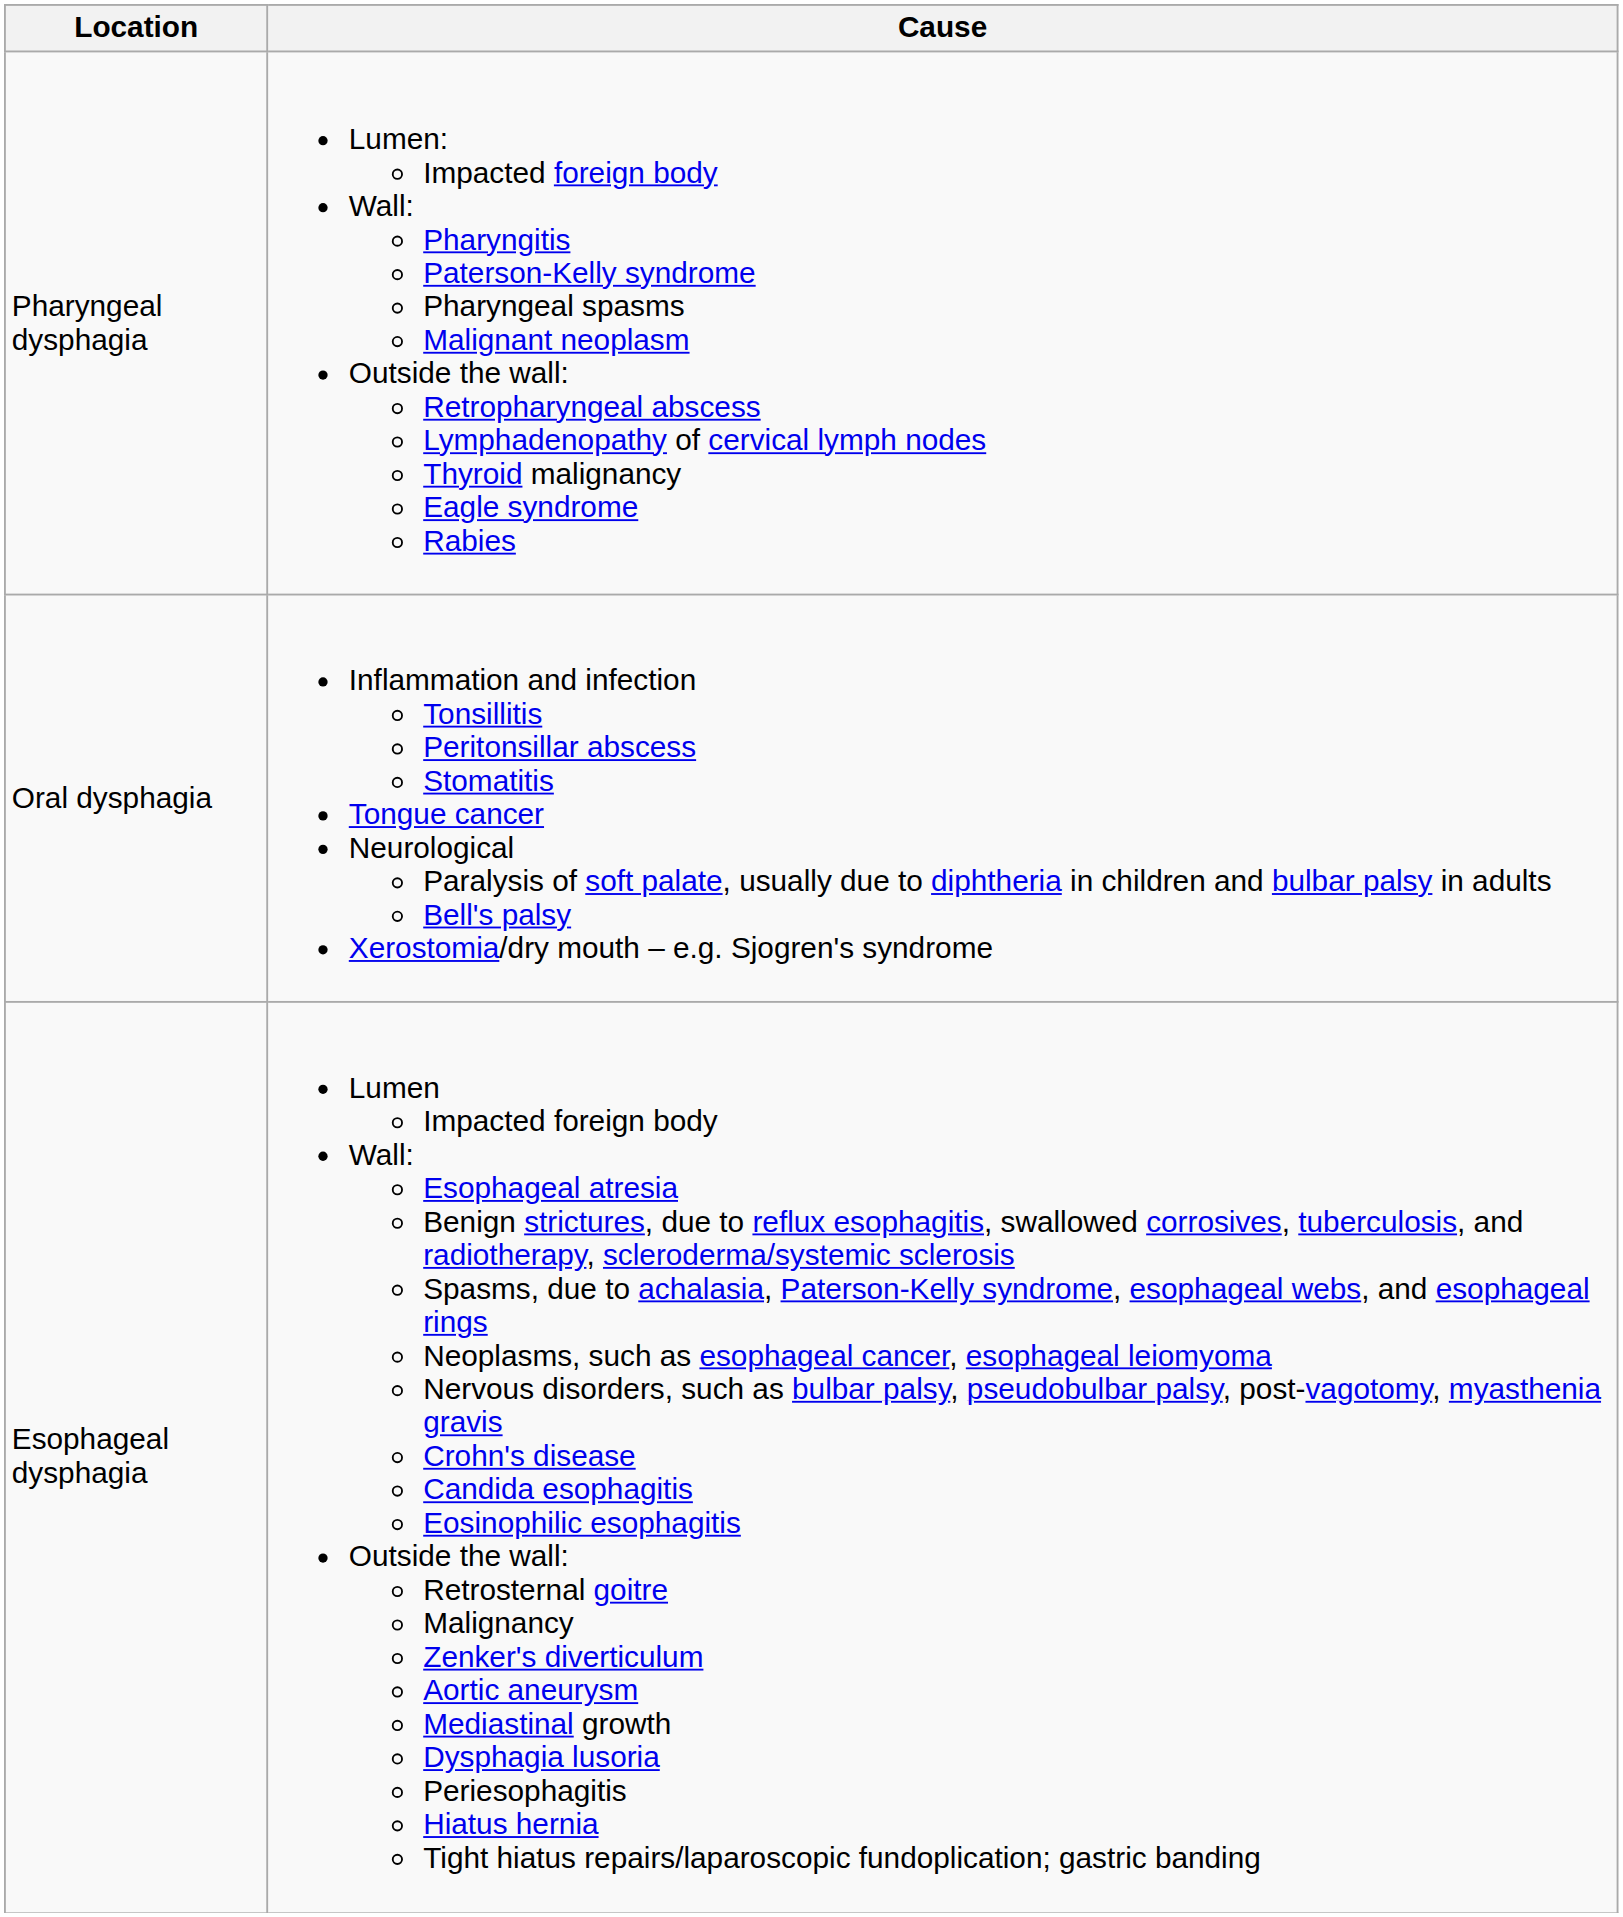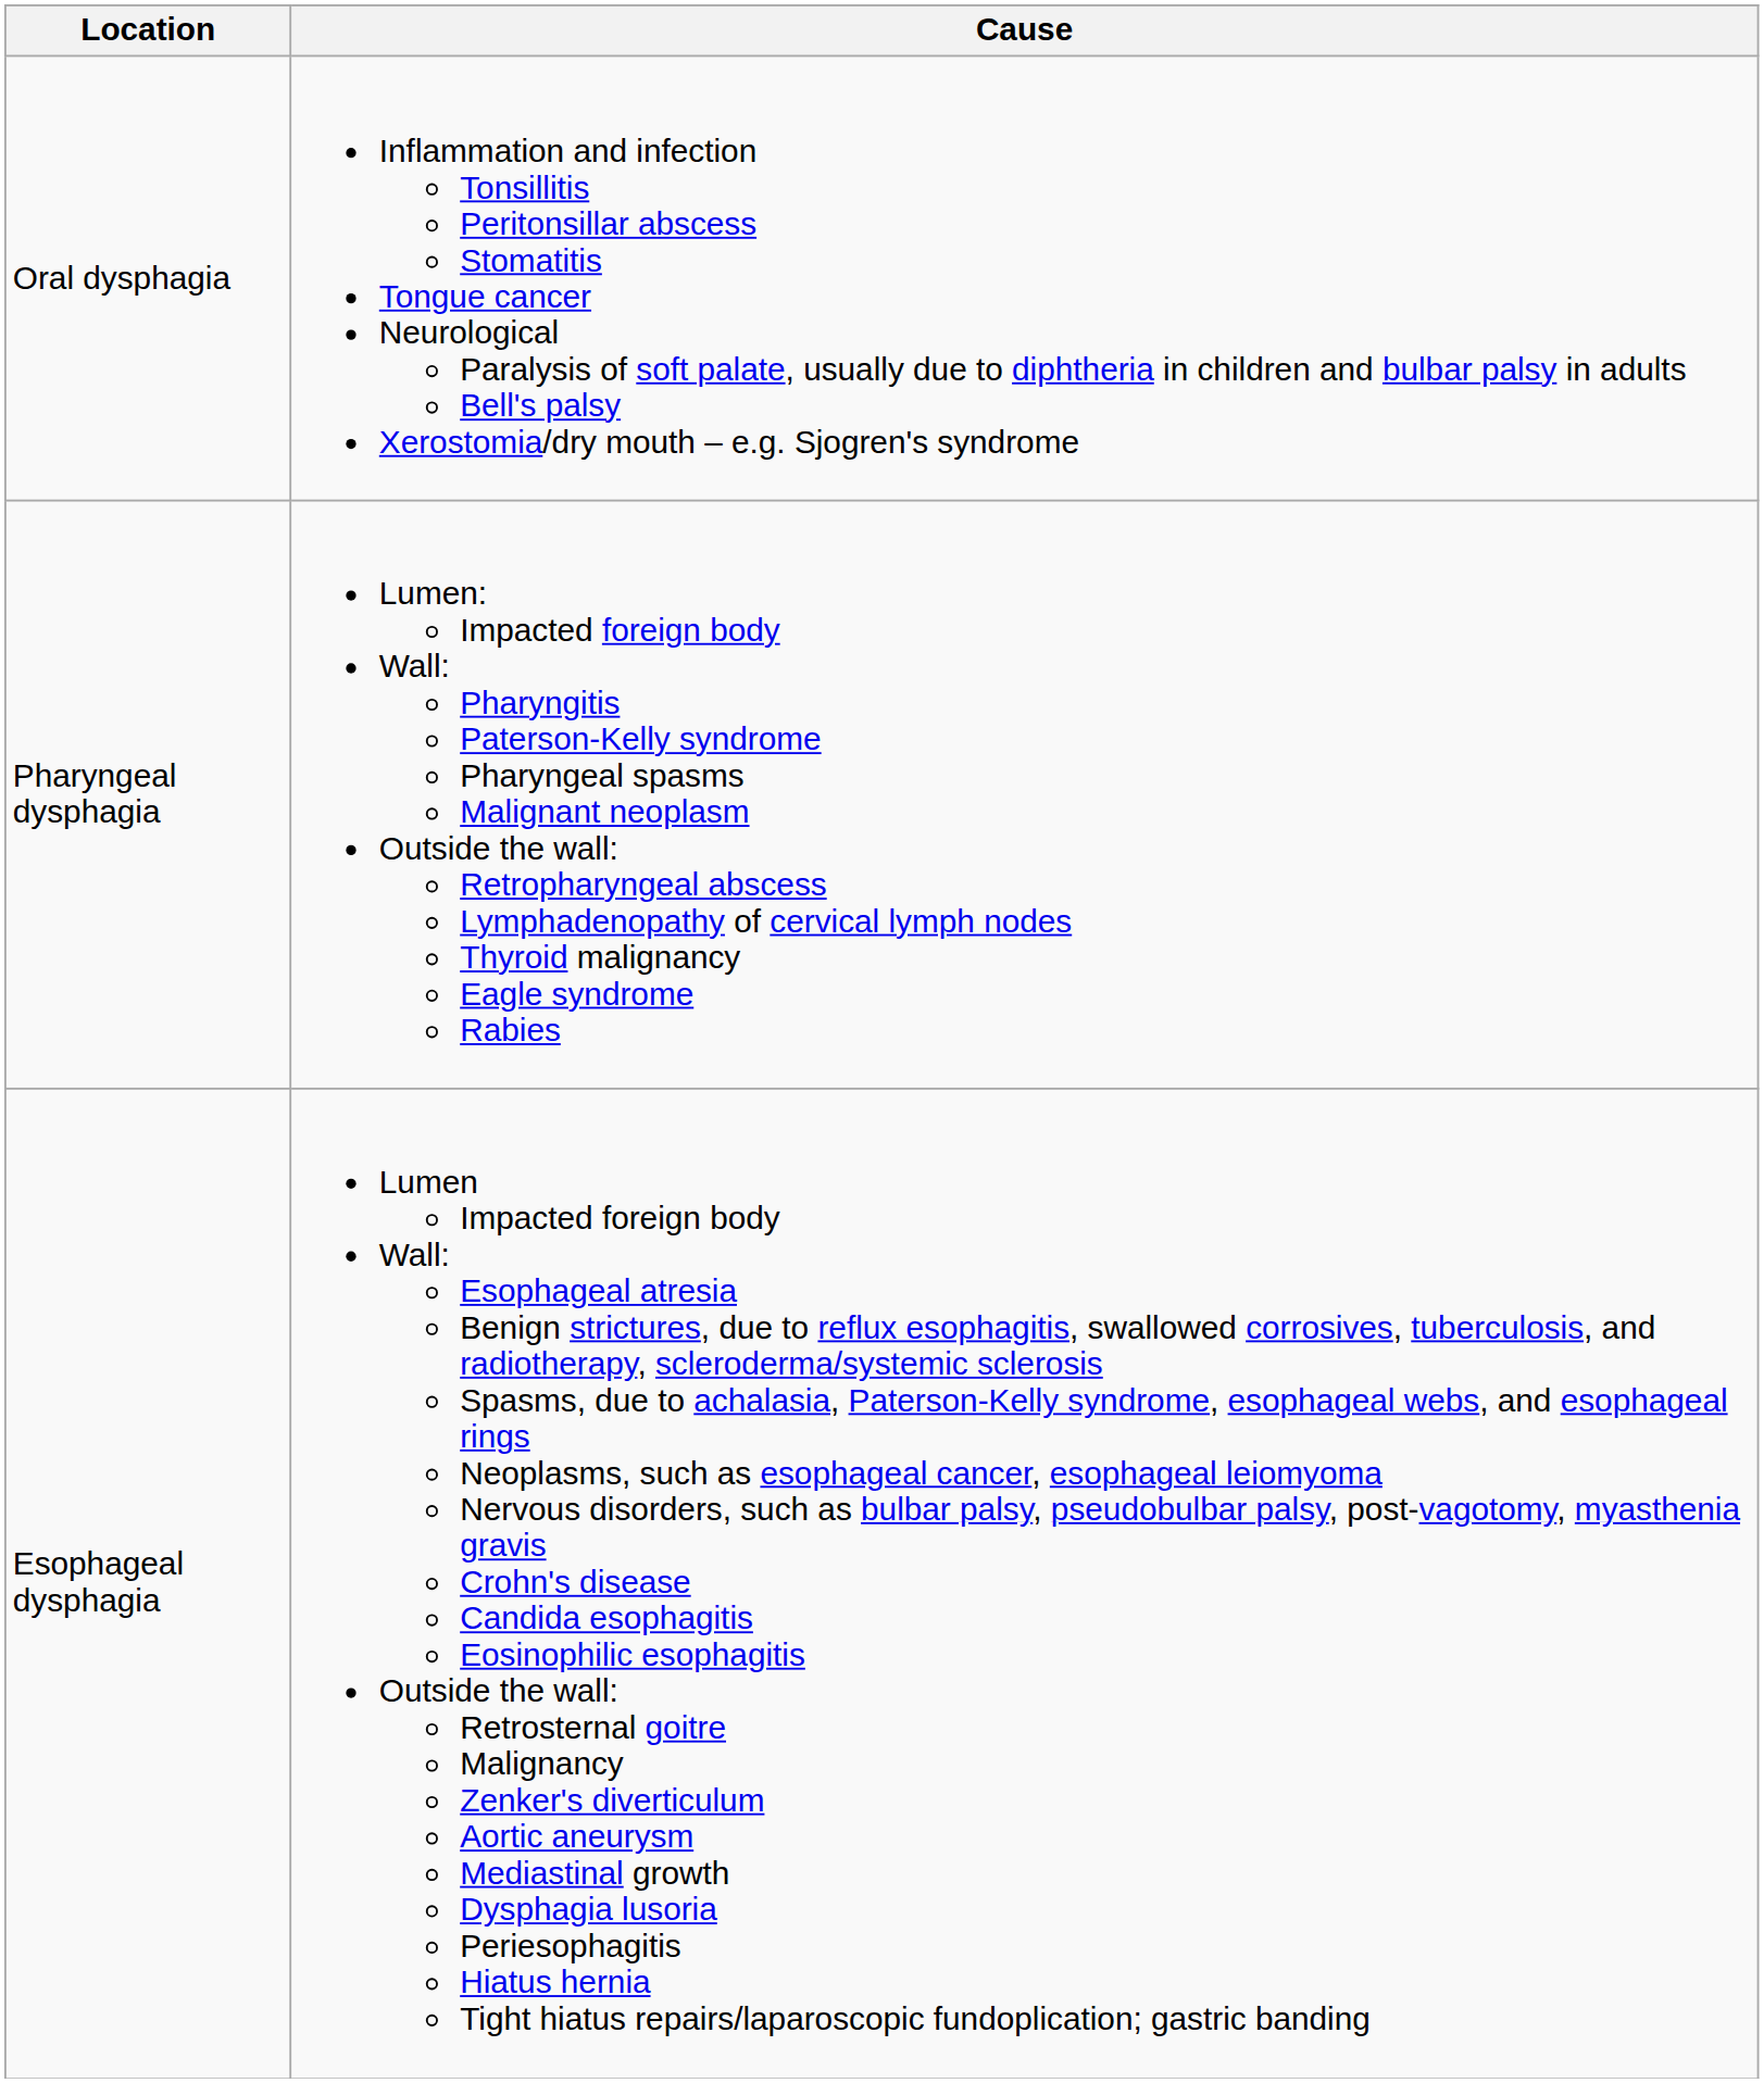rows swapped: Oral dysphagia <-> Pharyngeal dysphagia
